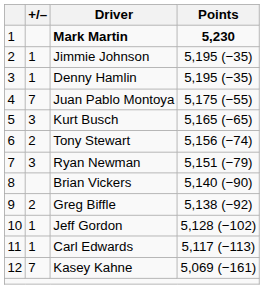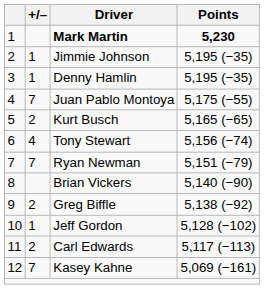Kurt Busch | +/–: 3 -> 2
Tony Stewart | +/–: 2 -> 4
Ryan Newman | +/–: 3 -> 7
Carl Edwards | +/–: 1 -> 2
